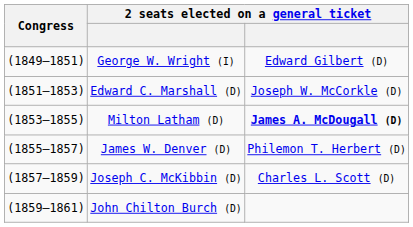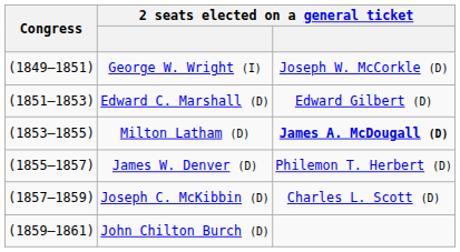George W. Wright (I) | column 3: Edward Gilbert (D) -> Joseph W. McCorkle (D)
Edward C. Marshall (D) | column 3: Joseph W. McCorkle (D) -> Edward Gilbert (D)
